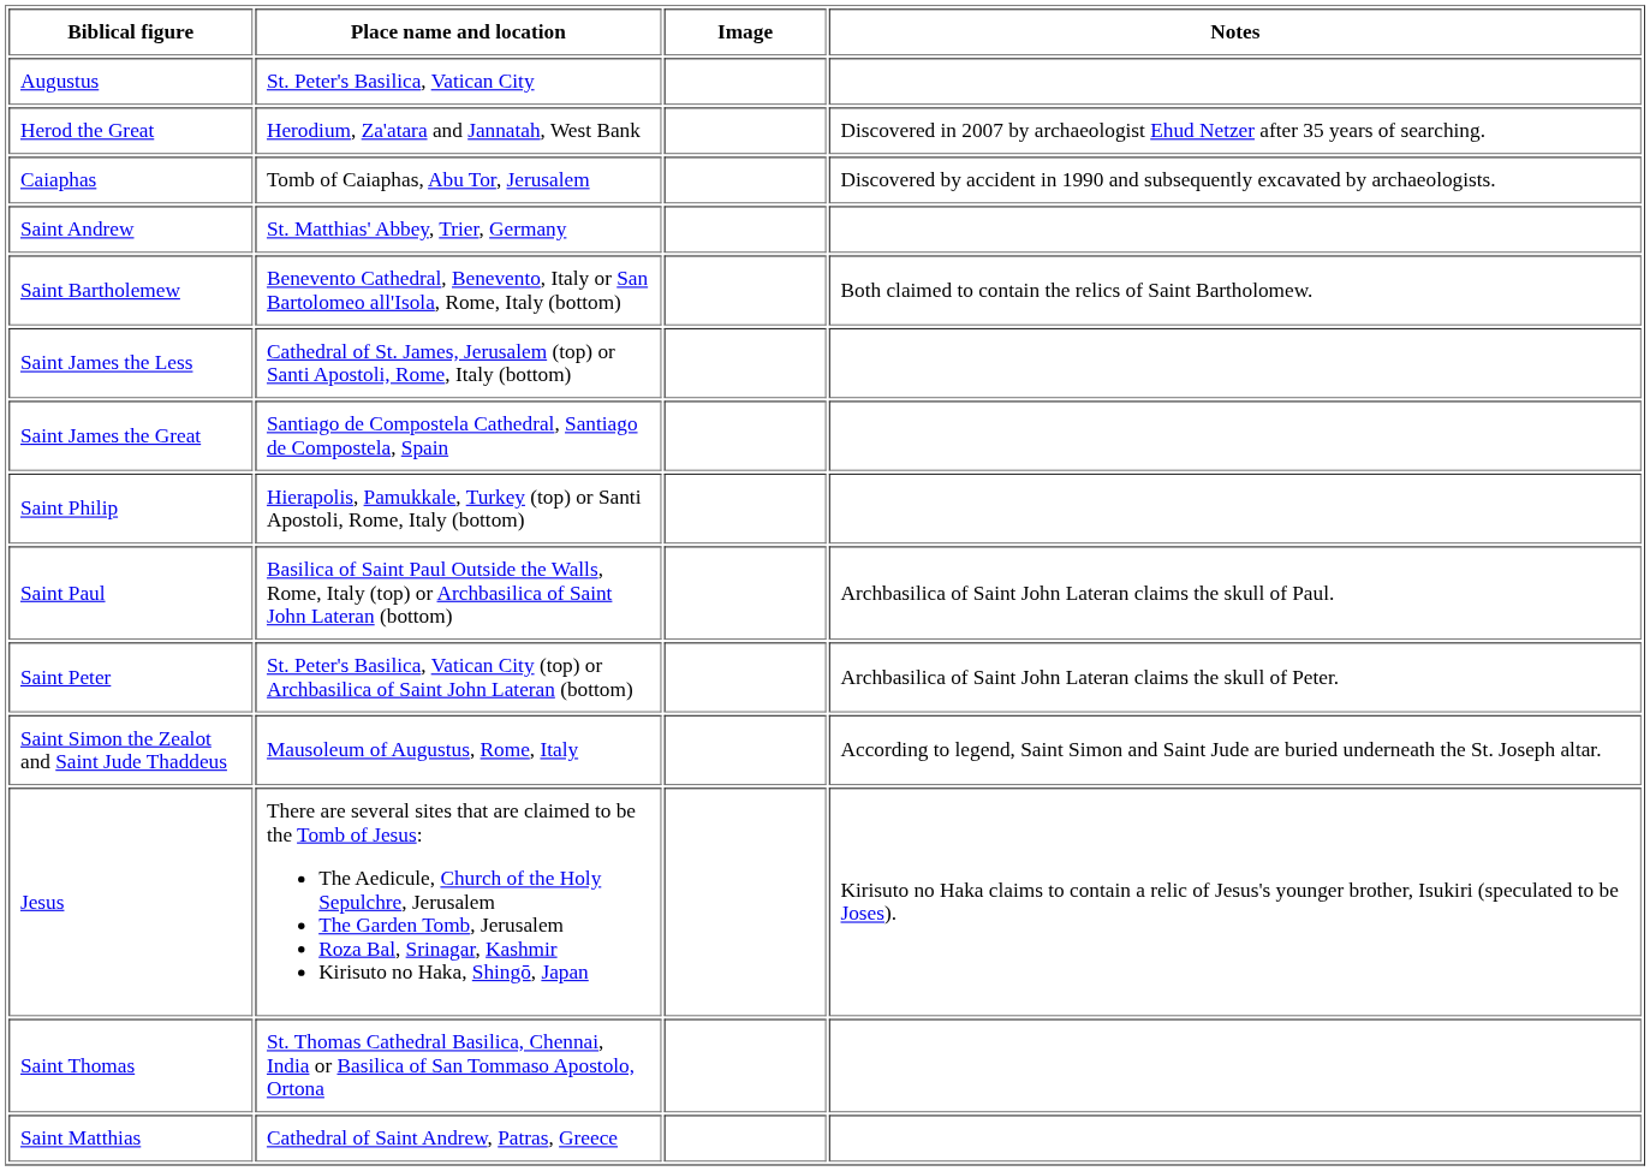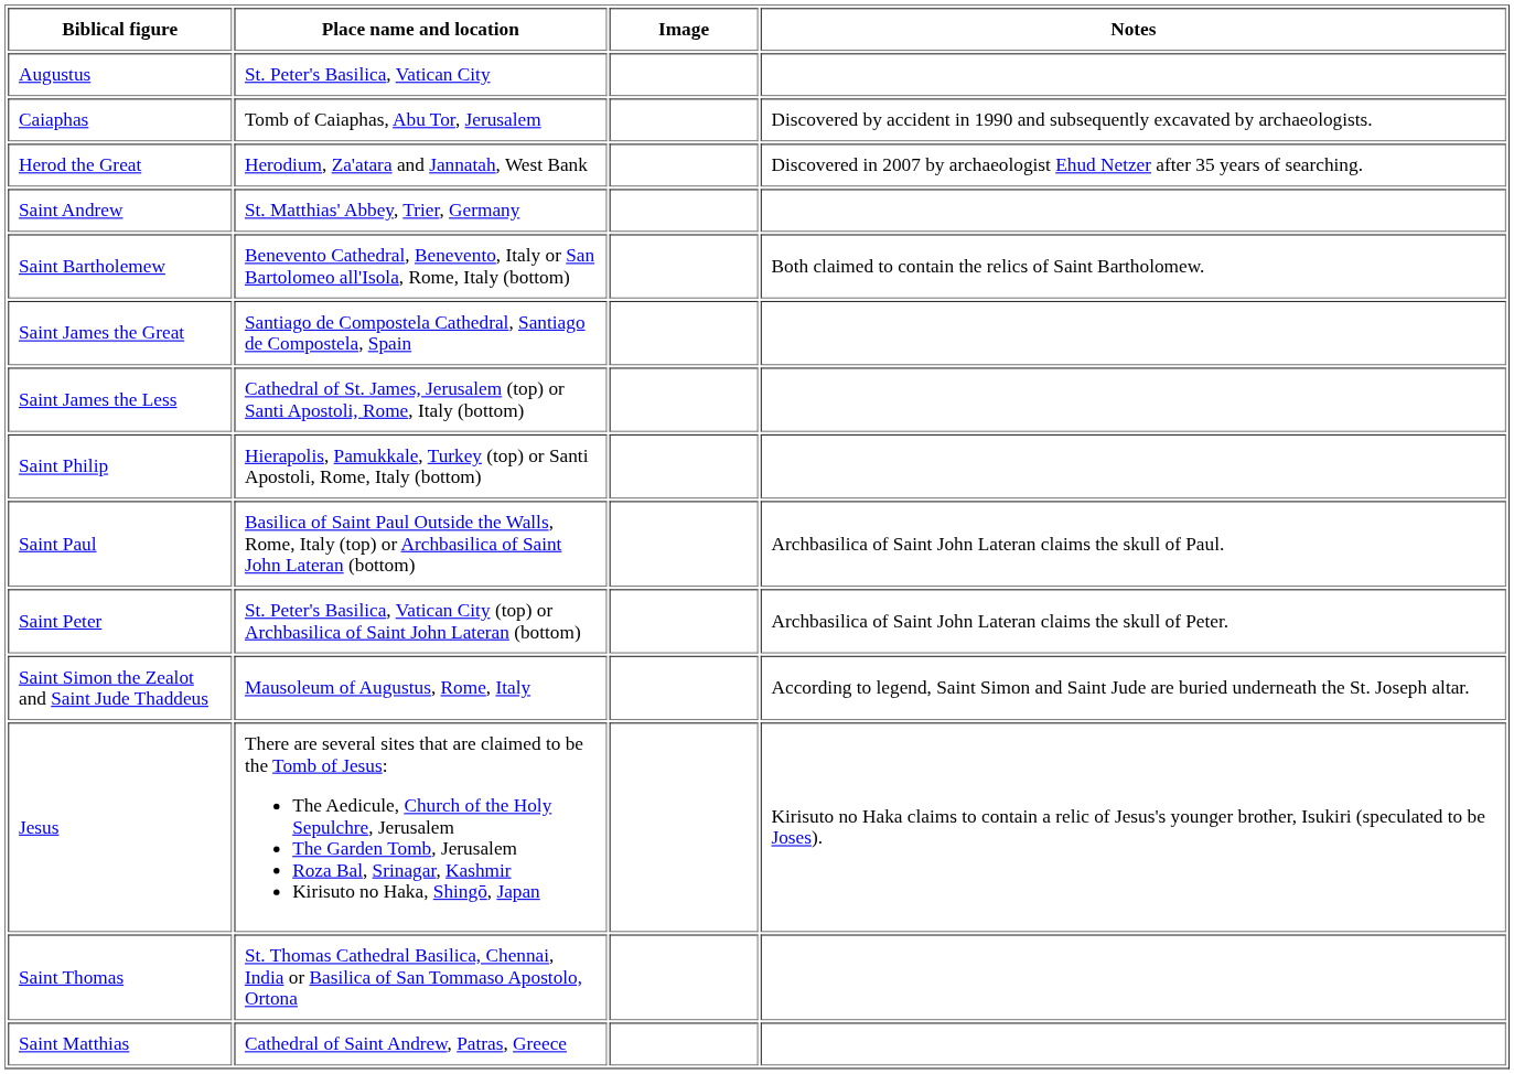rows swapped: Caiaphas <-> Herod the Great
rows swapped: Saint James the Great <-> Saint James the Less
